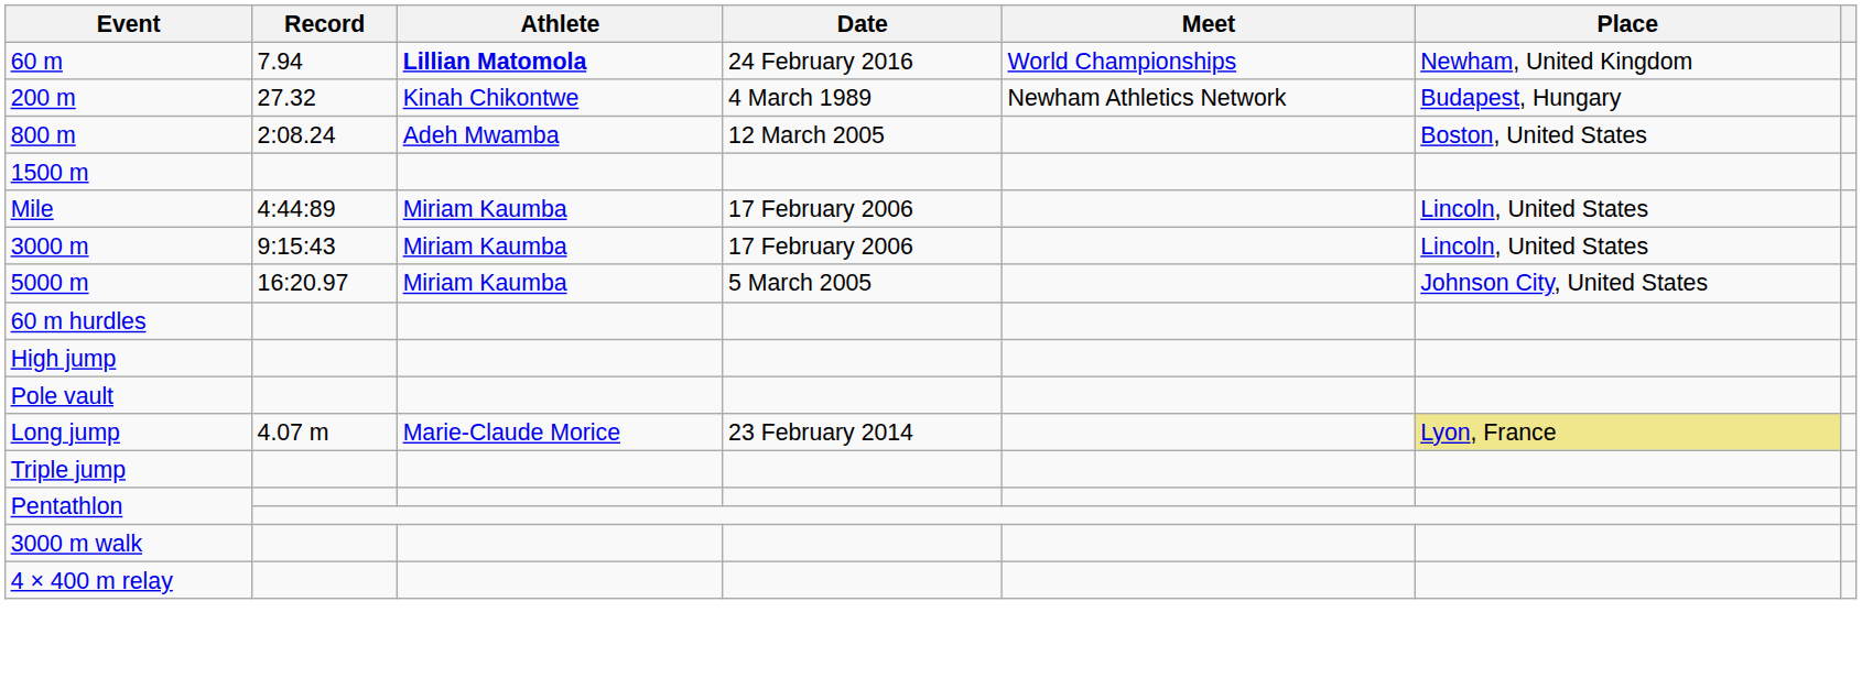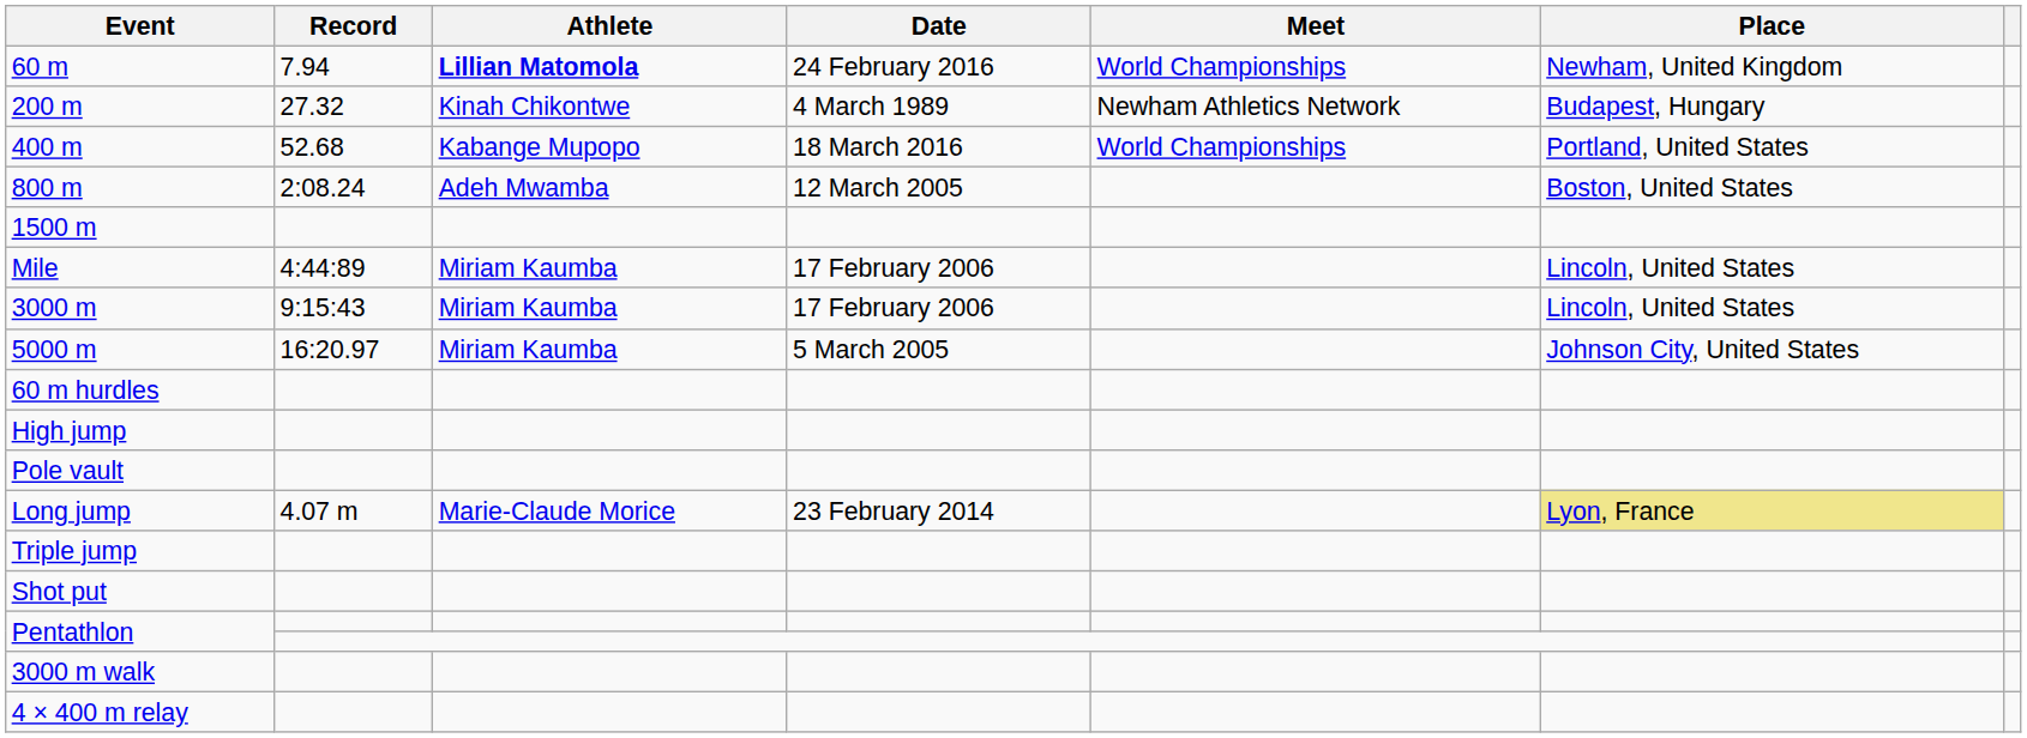+ row: 400 m | 52.68 | Kabange Mupopo | 18 March 2016 | World Championships | Portland, United States
+ row: Shot put
